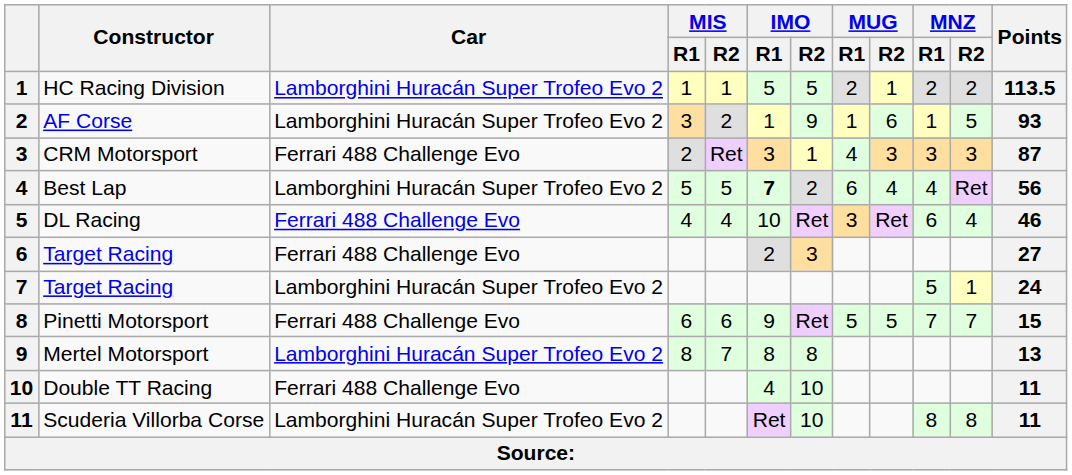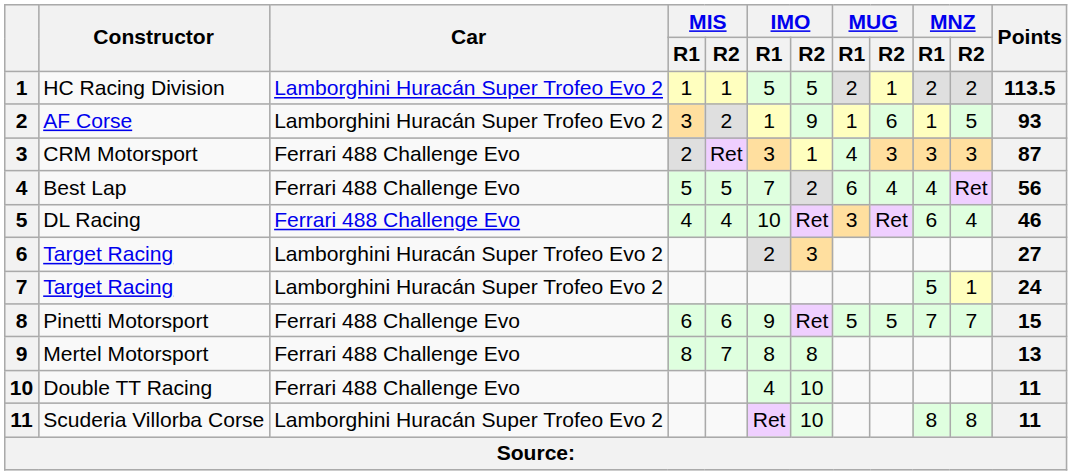Best Lap | Car: Lamborghini Huracán Super Trofeo Evo 2 -> Ferrari 488 Challenge Evo
Best Lap | IMO / R1: bold -> normal
6 / Target Racing | Car: Ferrari 488 Challenge Evo -> Lamborghini Huracán Super Trofeo Evo 2
Mertel Motorsport | Car: Lamborghini Huracán Super Trofeo Evo 2 -> Ferrari 488 Challenge Evo
